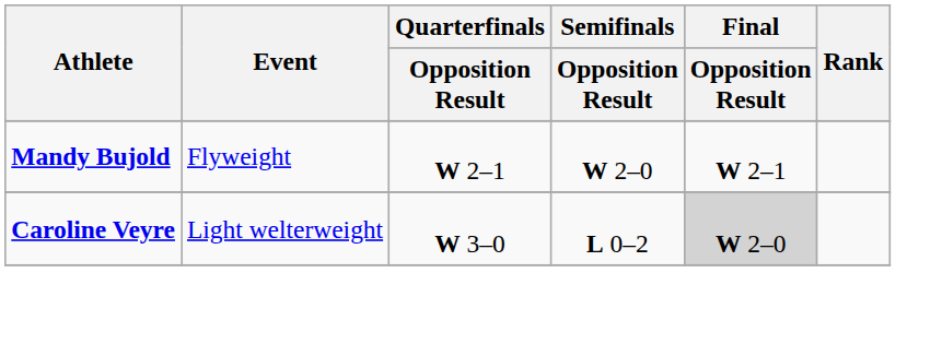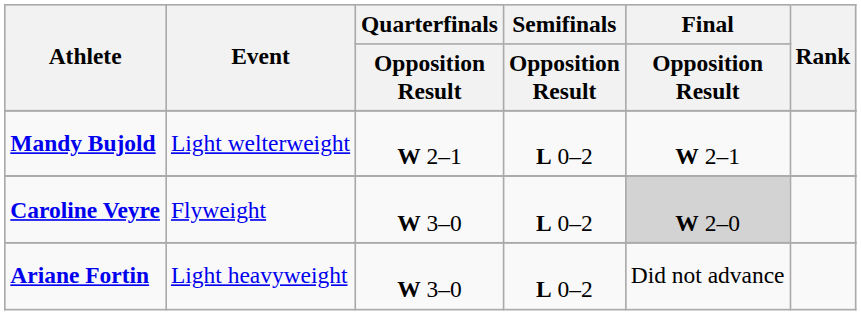Mandy Bujold | Event: Flyweight -> Light welterweight
Mandy Bujold | Semifinals / Opposition Result: W 2–0 -> L 0–2
Caroline Veyre | Event: Light welterweight -> Flyweight
+ row: Ariane Fortin | Light heavyweight | W 3–0 | L 0–2 | Did not advance
